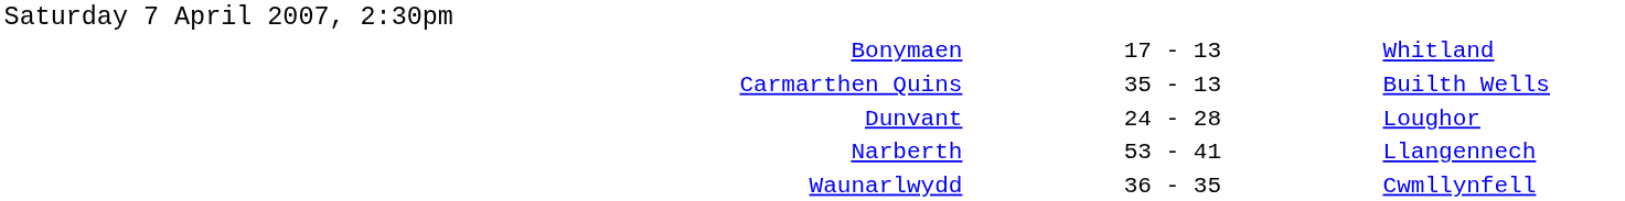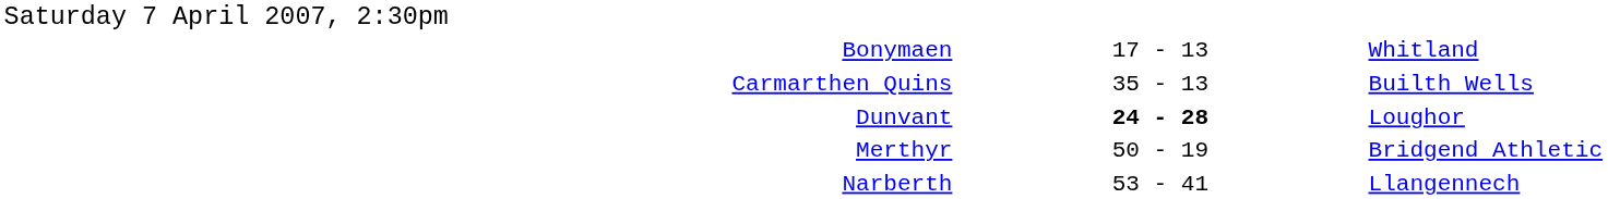Dunvant | column 2: normal -> bold
+ row: Merthyr | 50 - 19 | Bridgend Athletic
- row: Waunarlwydd | 36 - 35 | Cwmllynfell
